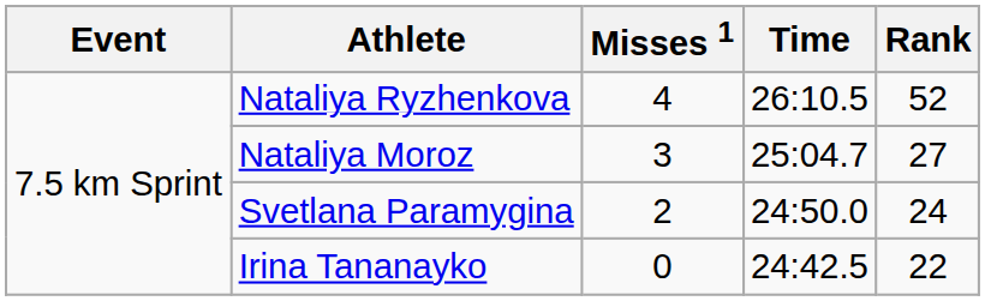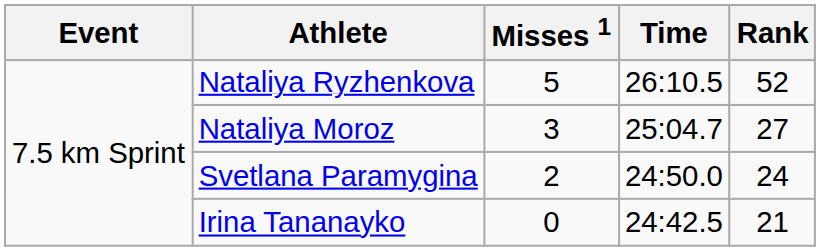Nataliya Ryzhenkova | Misses 1: 4 -> 5
Irina Tananayko | Rank: 22 -> 21
